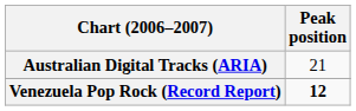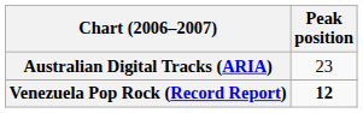Australian Digital Tracks (ARIA) | Peak position: 21 -> 23
